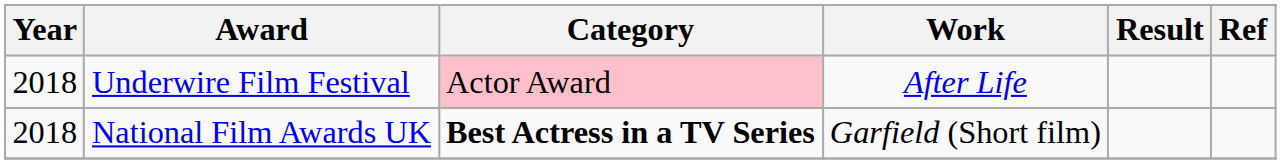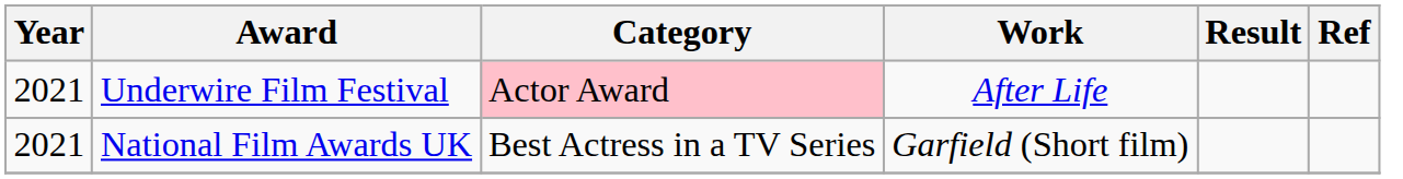Underwire Film Festival | Year: 2018 -> 2021
National Film Awards UK | Year: 2018 -> 2021
National Film Awards UK | Category: bold -> normal
